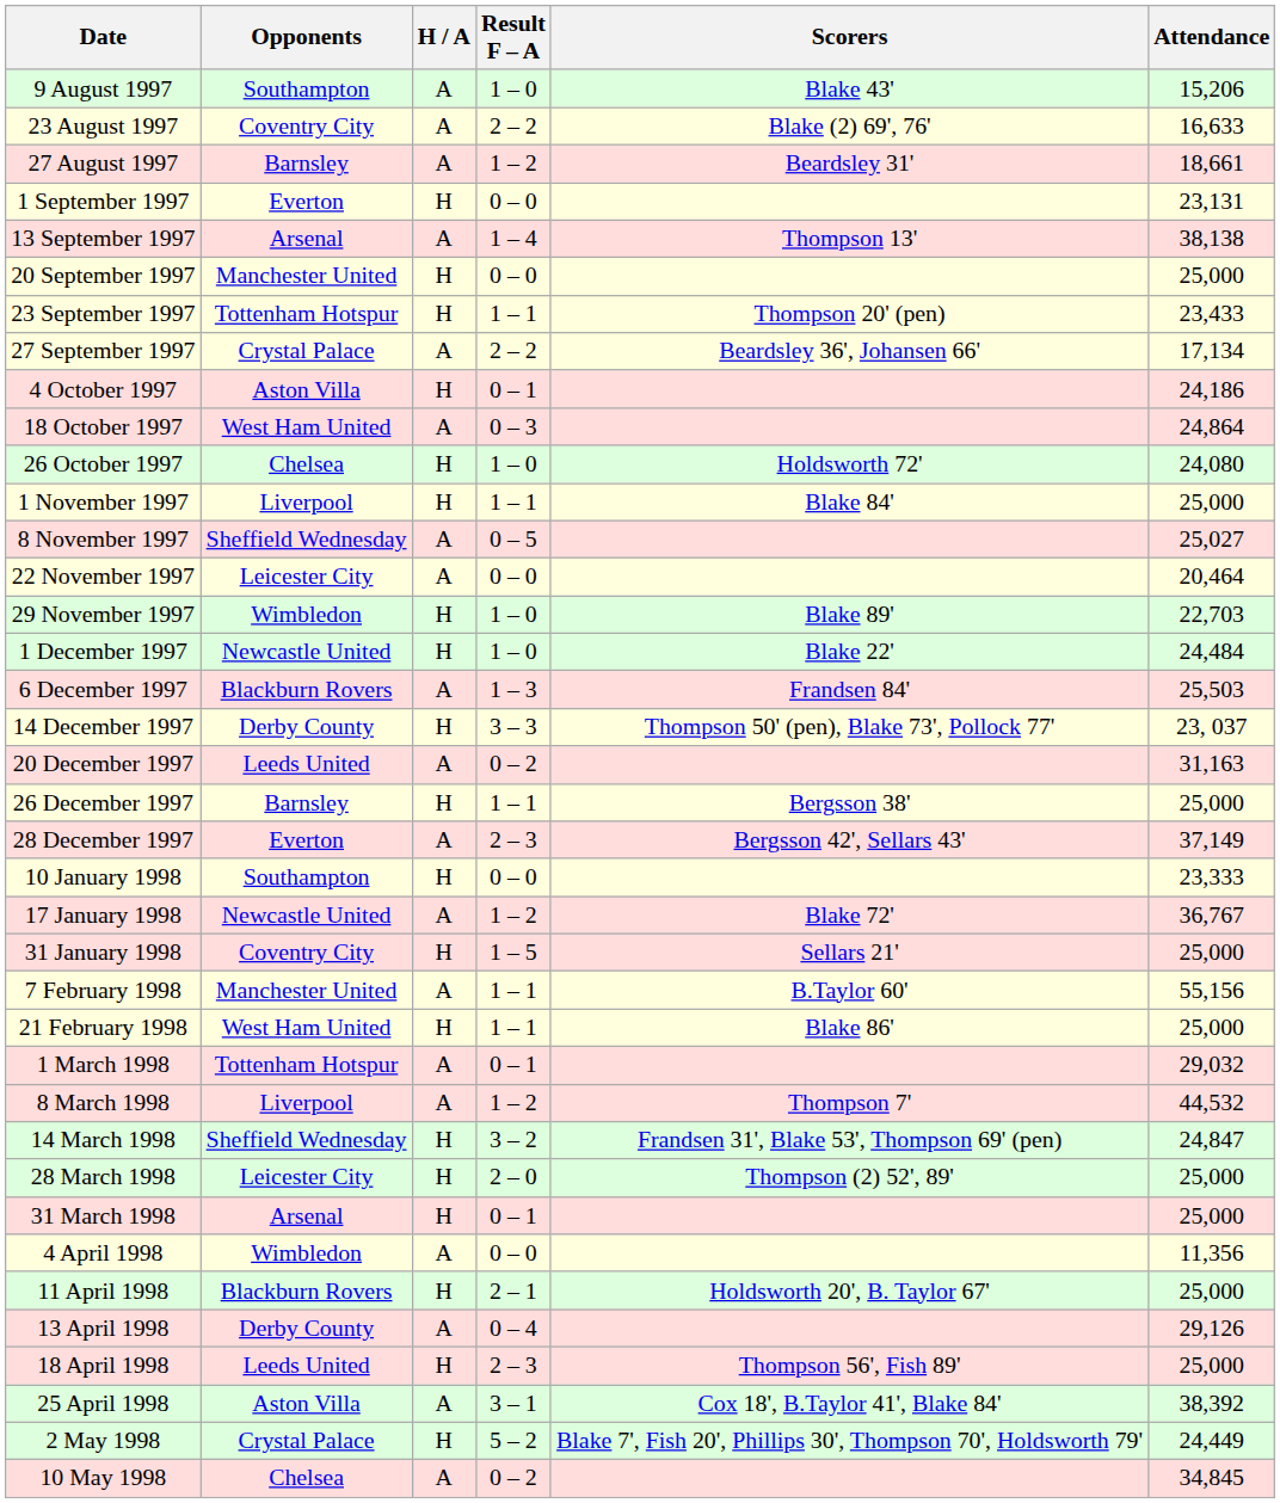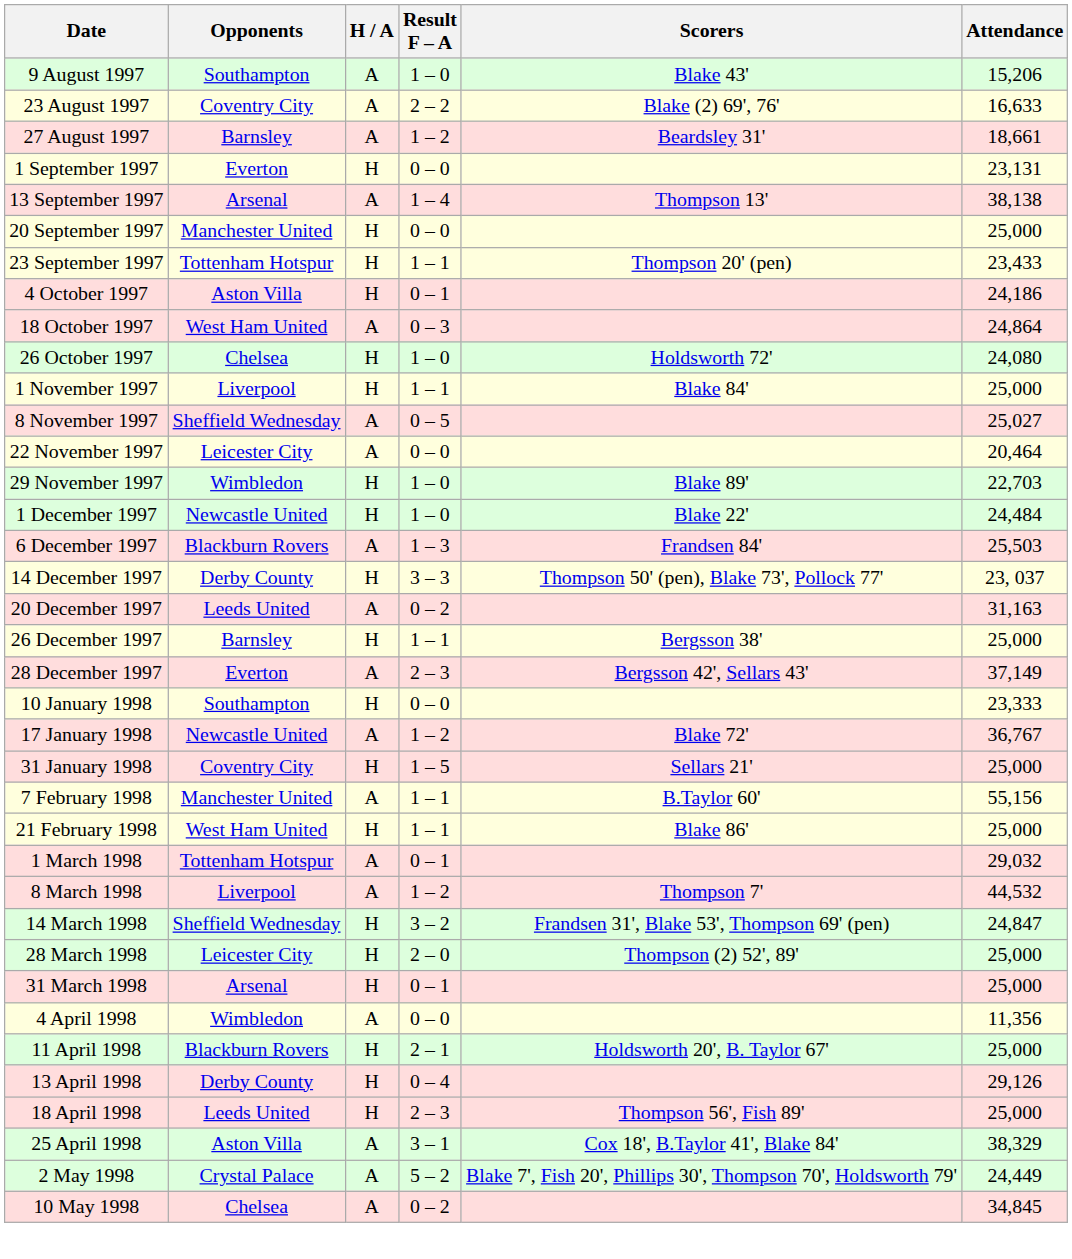- row: 27 September 1997 | Crystal Palace | A | 2 – 2 | Beardsley 36', Johansen 66' | 17,134
13 April 1998 | H / A: A -> H
25 April 1998 | Attendance: 38,392 -> 38,329
2 May 1998 | H / A: H -> A
